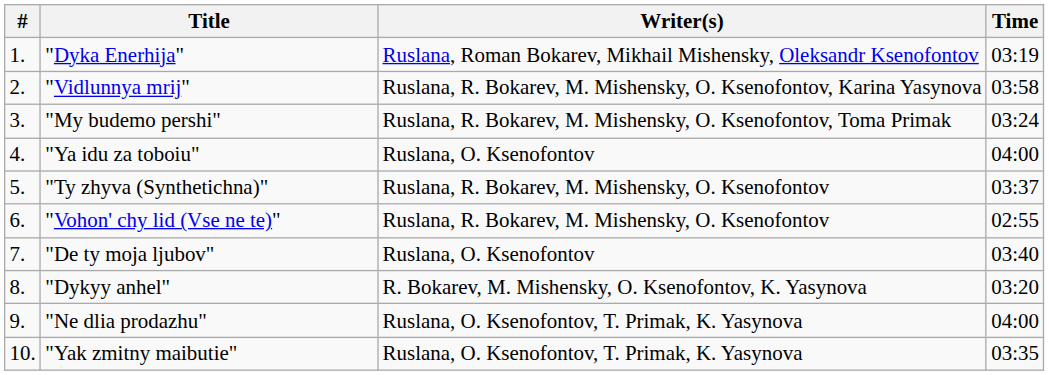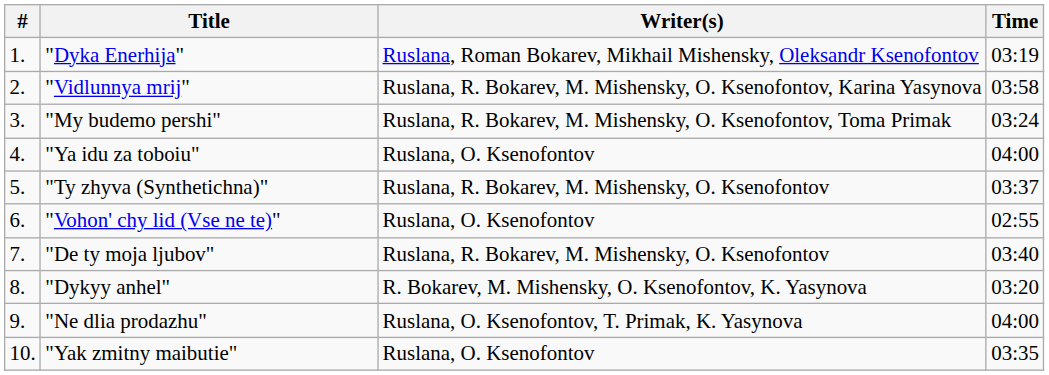"Vohon' chy lid (Vse ne te)" | Writer(s): Ruslana, R. Bokarev, M. Mishensky, O. Ksenofontov -> Ruslana, O. Ksenofontov
"De ty moja ljubov" | Writer(s): Ruslana, O. Ksenofontov -> Ruslana, R. Bokarev, M. Mishensky, O. Ksenofontov
"Yak zmitny maibutie" | Writer(s): Ruslana, O. Ksenofontov, T. Primak, K. Yasynova -> Ruslana, O. Ksenofontov
